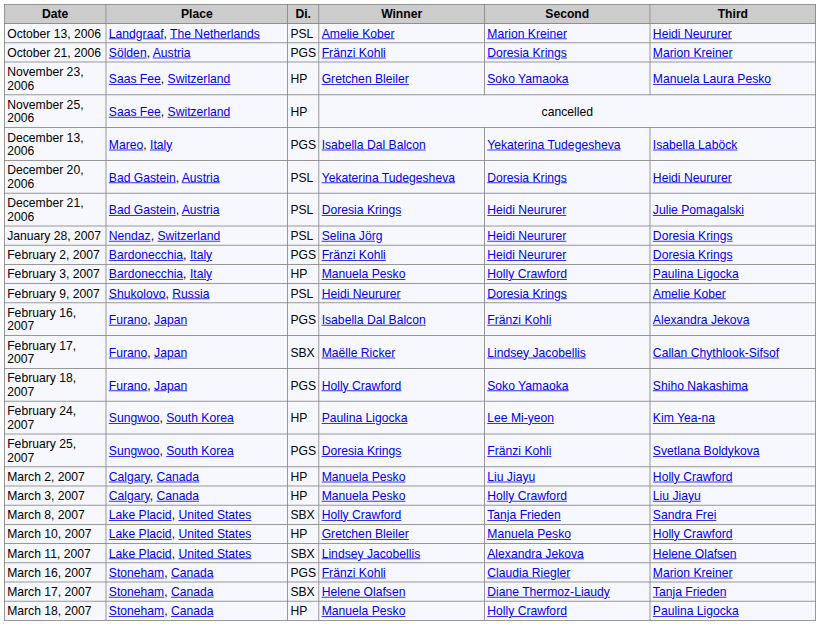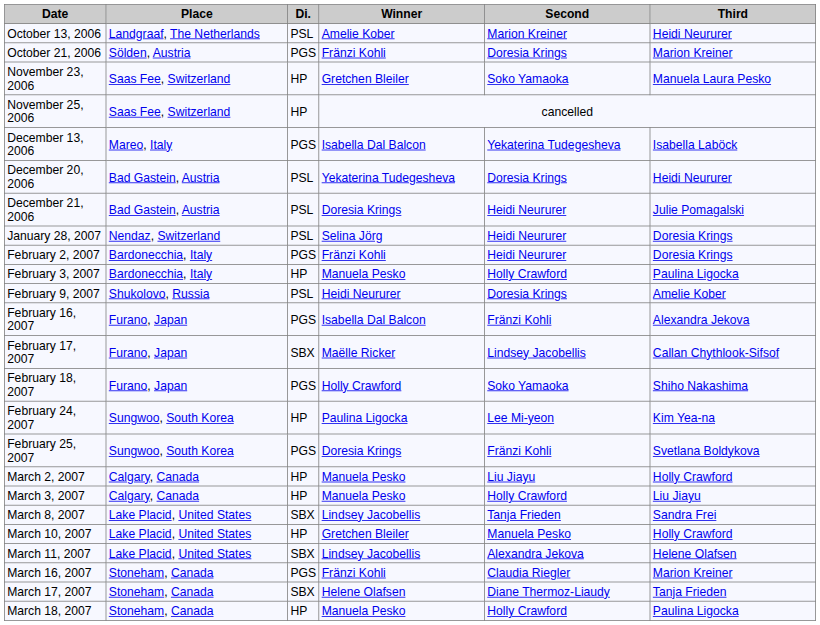March 8, 2007 | Winner: Holly Crawford -> Lindsey Jacobellis
